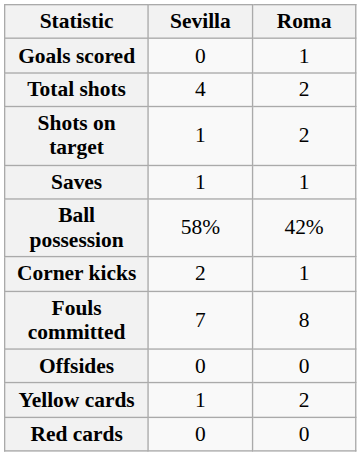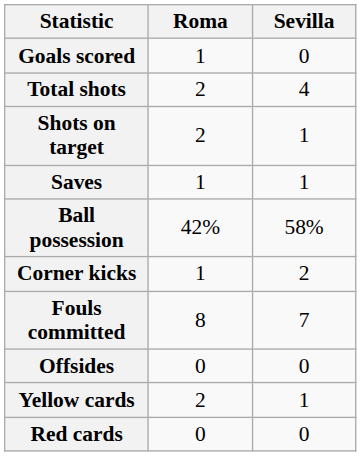columns swapped: Sevilla <-> Roma
